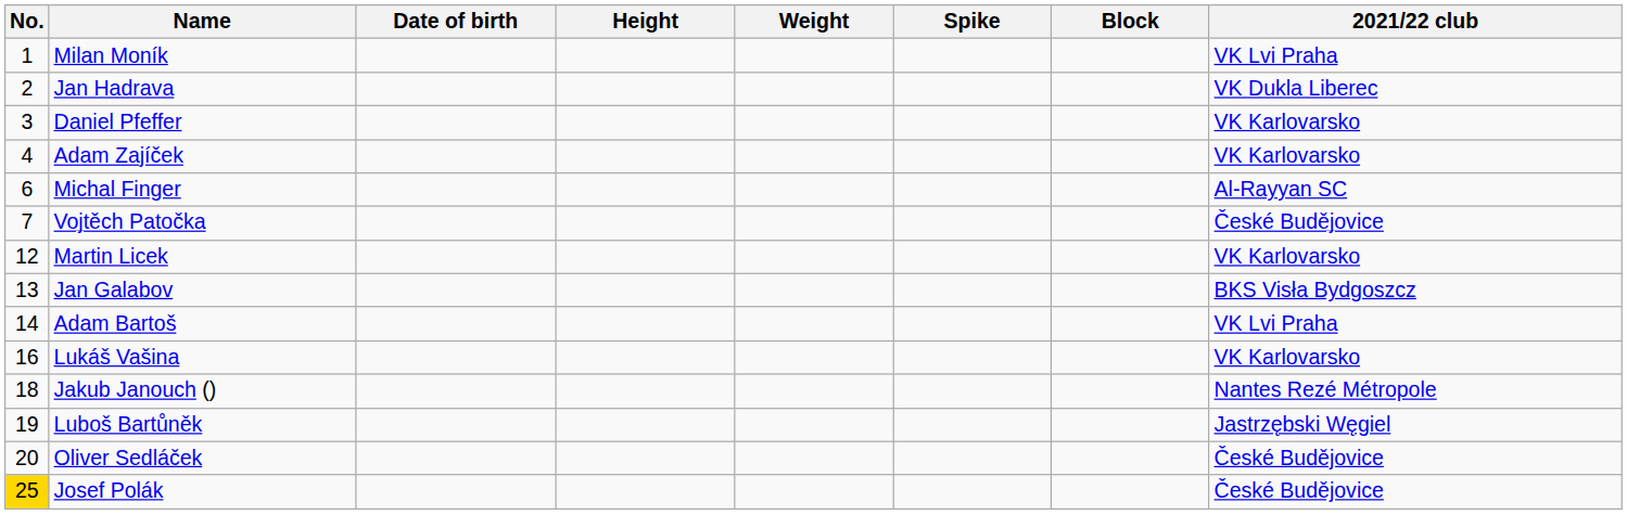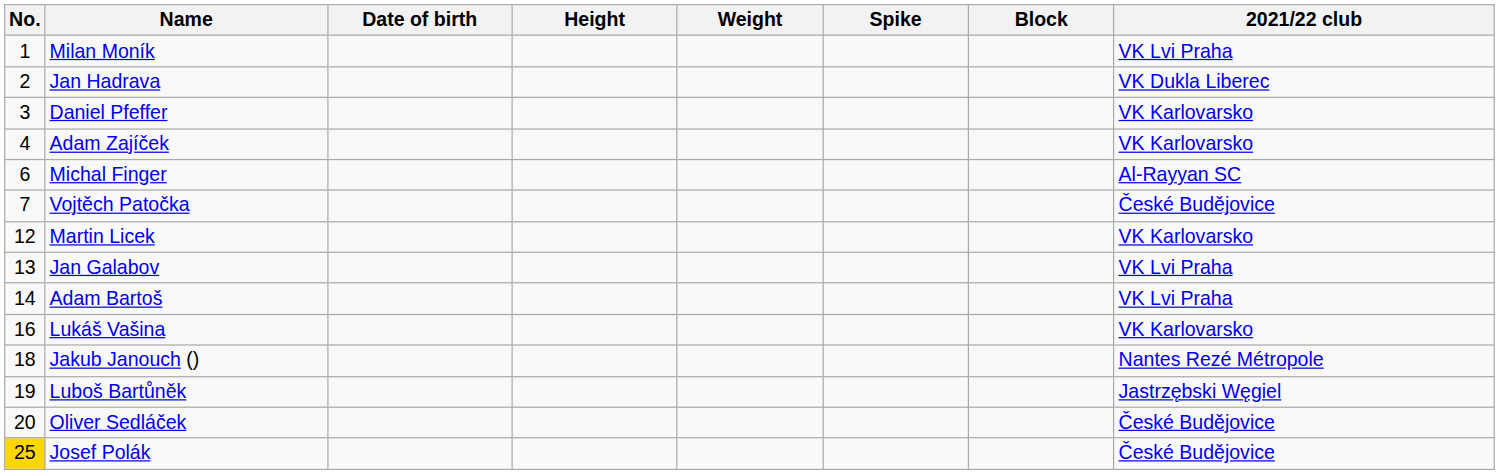Jan Galabov | 2021/22 club: BKS Visła Bydgoszcz -> VK Lvi Praha
